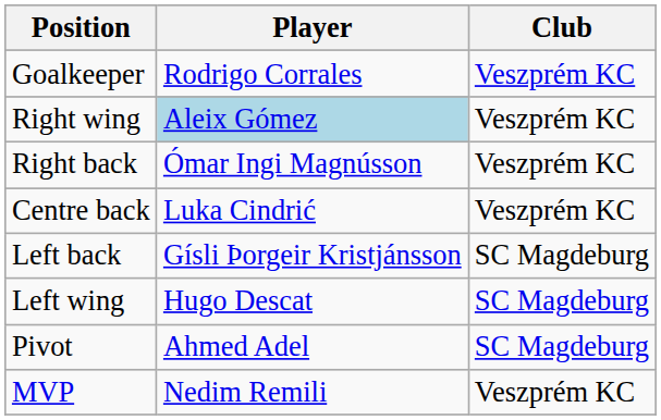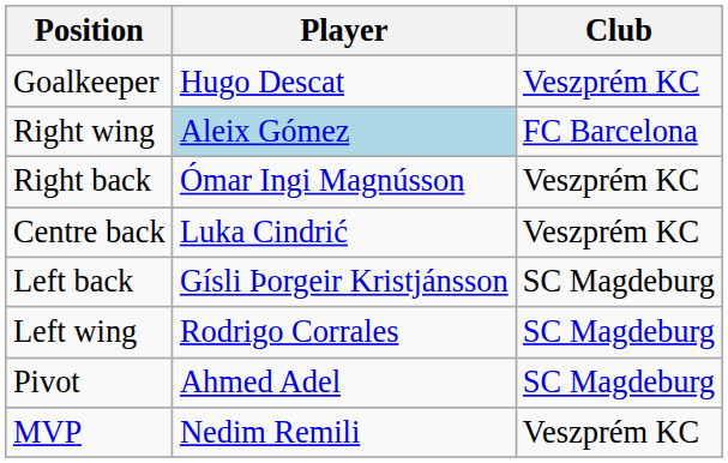Goalkeeper | Player: Rodrigo Corrales -> Hugo Descat
Right wing | Club: Veszprém KC -> FC Barcelona
Left wing | Player: Hugo Descat -> Rodrigo Corrales
